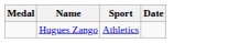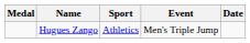+ column: Event | Men's Triple Jump
